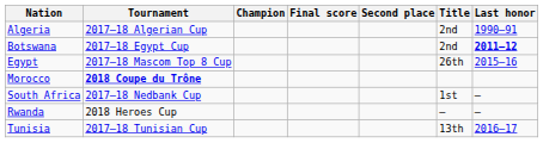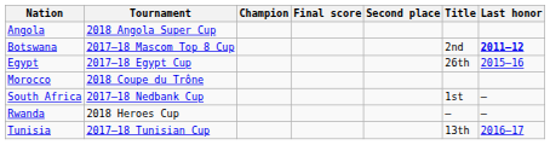+ row: Angola | 2018 Angola Super Cup
- row: Algeria | 2017–18 Algerian Cup | 2nd | 1990–91
Botswana | Tournament: 2017–18 Egypt Cup -> 2017–18 Mascom Top 8 Cup
Egypt | Tournament: 2017–18 Mascom Top 8 Cup -> 2017–18 Egypt Cup
Morocco | Tournament: bold -> normal
